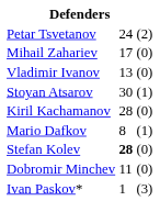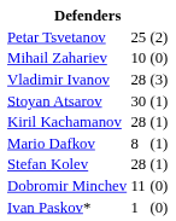Petar Tsvetanov | column 2: 24 -> 25
Mihail Zahariev | column 2: 17 -> 10
Vladimir Ivanov | column 2: 13 -> 28
Vladimir Ivanov | column 3: (0) -> (3)
Kiril Kachamanov | column 3: (0) -> (1)
Stefan Kolev | column 2: bold -> normal
Stefan Kolev | column 3: (0) -> (1)
Ivan Paskov* | column 3: (3) -> (0)
